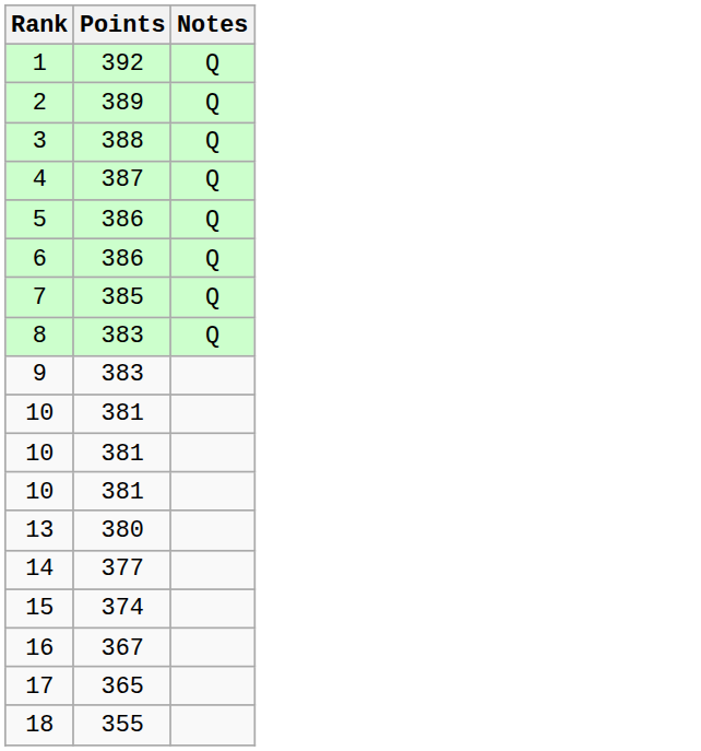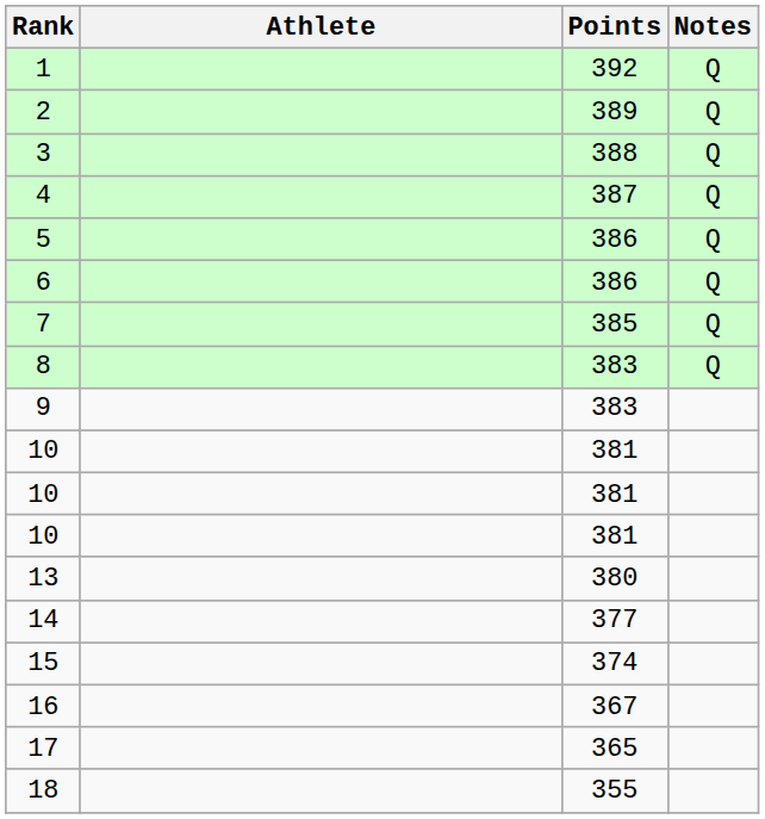+ column: Athlete
